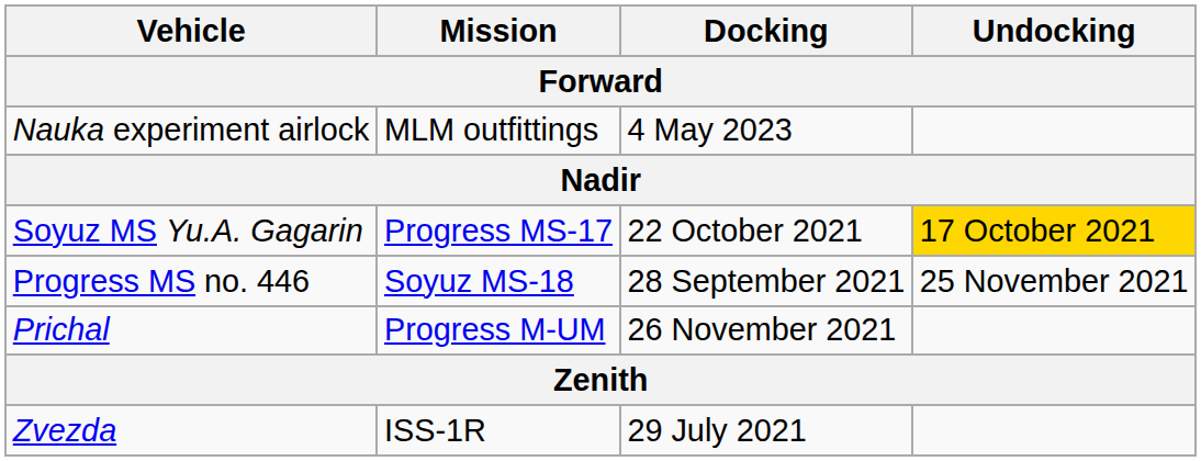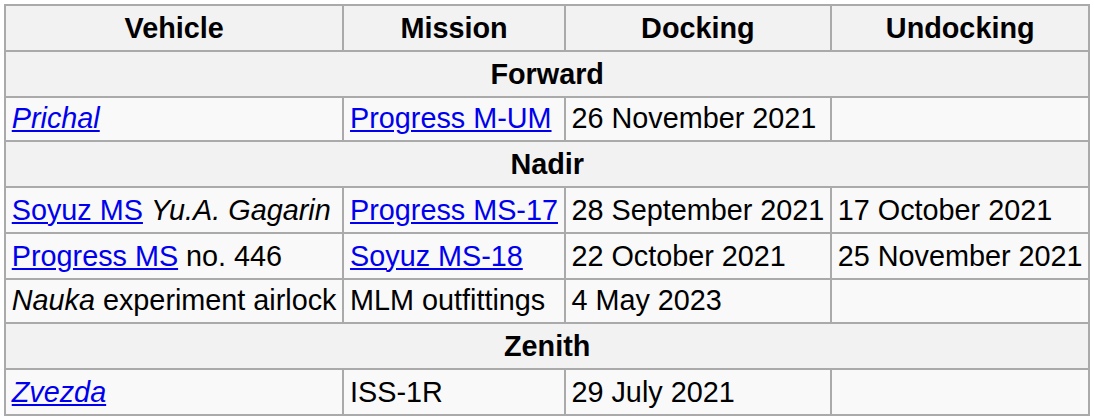rows swapped: Nauka experiment airlock <-> Prichal
Soyuz MS Yu.A. Gagarin | Docking: 22 October 2021 -> 28 September 2021
Soyuz MS Yu.A. Gagarin | Undocking: gold background -> no background
Progress MS no. 446 | Docking: 28 September 2021 -> 22 October 2021
